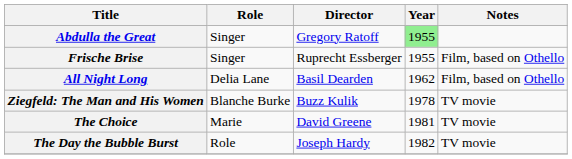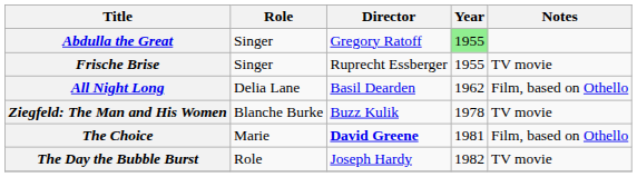Frische Brise | Notes: Film, based on Othello -> TV movie
The Choice | Director: normal -> bold
The Choice | Notes: TV movie -> Film, based on Othello
